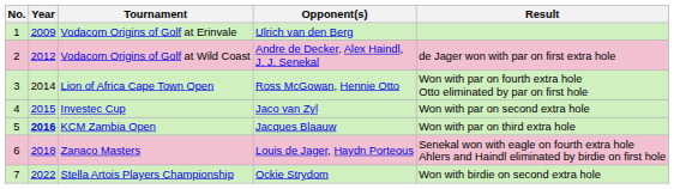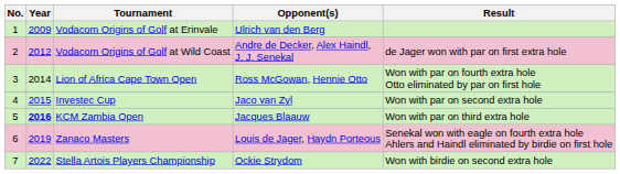Zanaco Masters | Year: 2018 -> 2019
